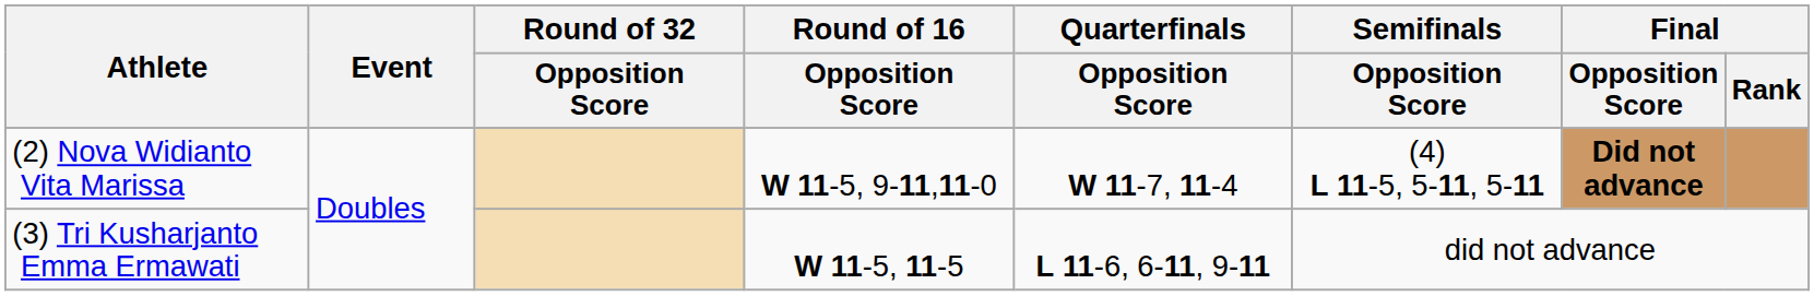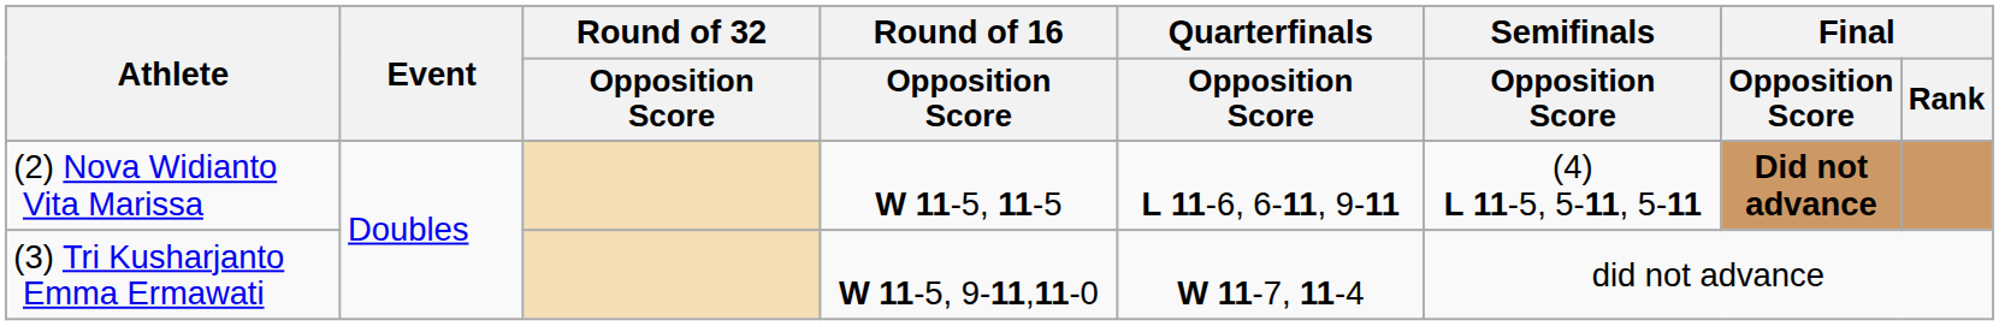(2) Nova Widianto Vita Marissa | Round of 16 / Opposition Score: W 11-5, 9-11,11-0 -> W 11-5, 11-5
(2) Nova Widianto Vita Marissa | Quarterfinals / Opposition Score: W 11-7, 11-4 -> L 11-6, 6-11, 9-11
(3) Tri Kusharjanto Emma Ermawati | Round of 16 / Opposition Score: W 11-5, 11-5 -> W 11-5, 9-11,11-0
(3) Tri Kusharjanto Emma Ermawati | Quarterfinals / Opposition Score: L 11-6, 6-11, 9-11 -> W 11-7, 11-4
